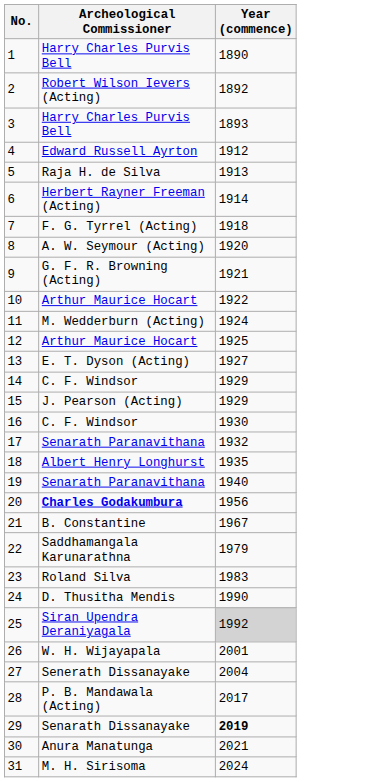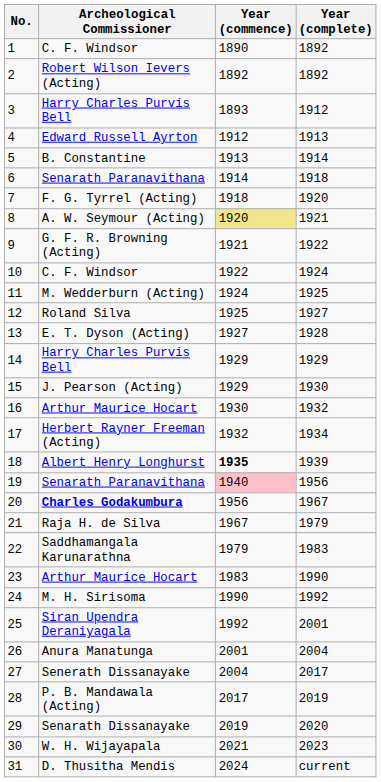+ column: Year (complete) | 1892 | 1892 | 1912 | 1913 | 1914 | 1918 | 1920 | 1921 | 1922 | 1924 | 1925 | 1927 | 1928 | 1929 | 1930 | 1932 | 1934 | 1939 | 1956 | 1967 | 1979 | 1983 | 1990 | 1992 | 2001 | 2004 | 2017 | 2019 | 2020 | 2023 | current
1 | Archeological Commissioner: Harry Charles Purvis Bell -> C. F. Windsor
5 | Archeological Commissioner: Raja H. de Silva -> B. Constantine
6 | Archeological Commissioner: Herbert Rayner Freeman (Acting) -> Senarath Paranavithana
8 | Year (commence): no background -> khaki background
10 | Archeological Commissioner: Arthur Maurice Hocart -> C. F. Windsor
12 | Archeological Commissioner: Arthur Maurice Hocart -> Roland Silva
14 | Archeological Commissioner: C. F. Windsor -> Harry Charles Purvis Bell
16 | Archeological Commissioner: C. F. Windsor -> Arthur Maurice Hocart
17 | Archeological Commissioner: Senarath Paranavithana -> Herbert Rayner Freeman (Acting)
18 | Year (commence): normal -> bold
19 | Year (commence): no background -> pink background
21 | Archeological Commissioner: B. Constantine -> Raja H. de Silva
23 | Archeological Commissioner: Roland Silva -> Arthur Maurice Hocart
24 | Archeological Commissioner: D. Thusitha Mendis -> M. H. Sirisoma
25 | Year (commence): lightgrey background -> no background
26 | Archeological Commissioner: W. H. Wijayapala -> Anura Manatunga
29 | Year (commence): bold -> normal
30 | Archeological Commissioner: Anura Manatunga -> W. H. Wijayapala
31 | Archeological Commissioner: M. H. Sirisoma -> D. Thusitha Mendis
